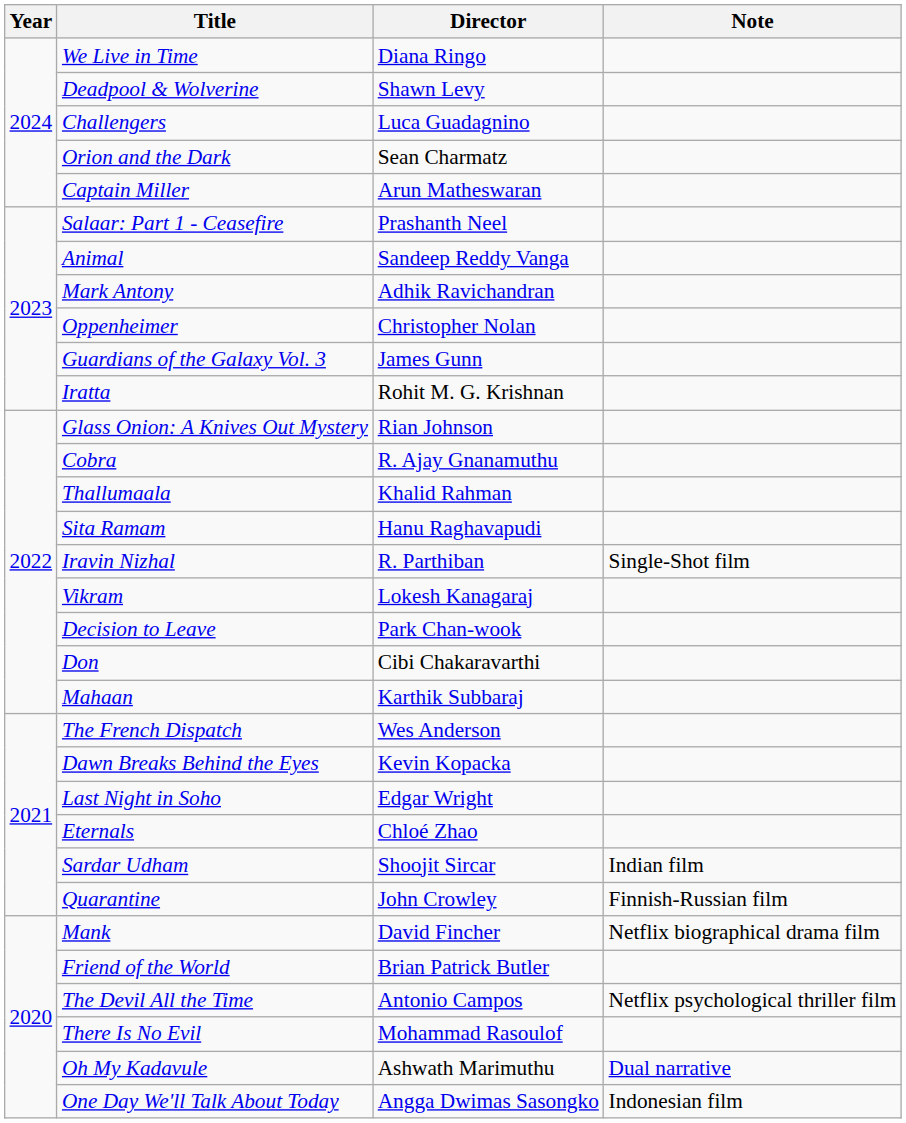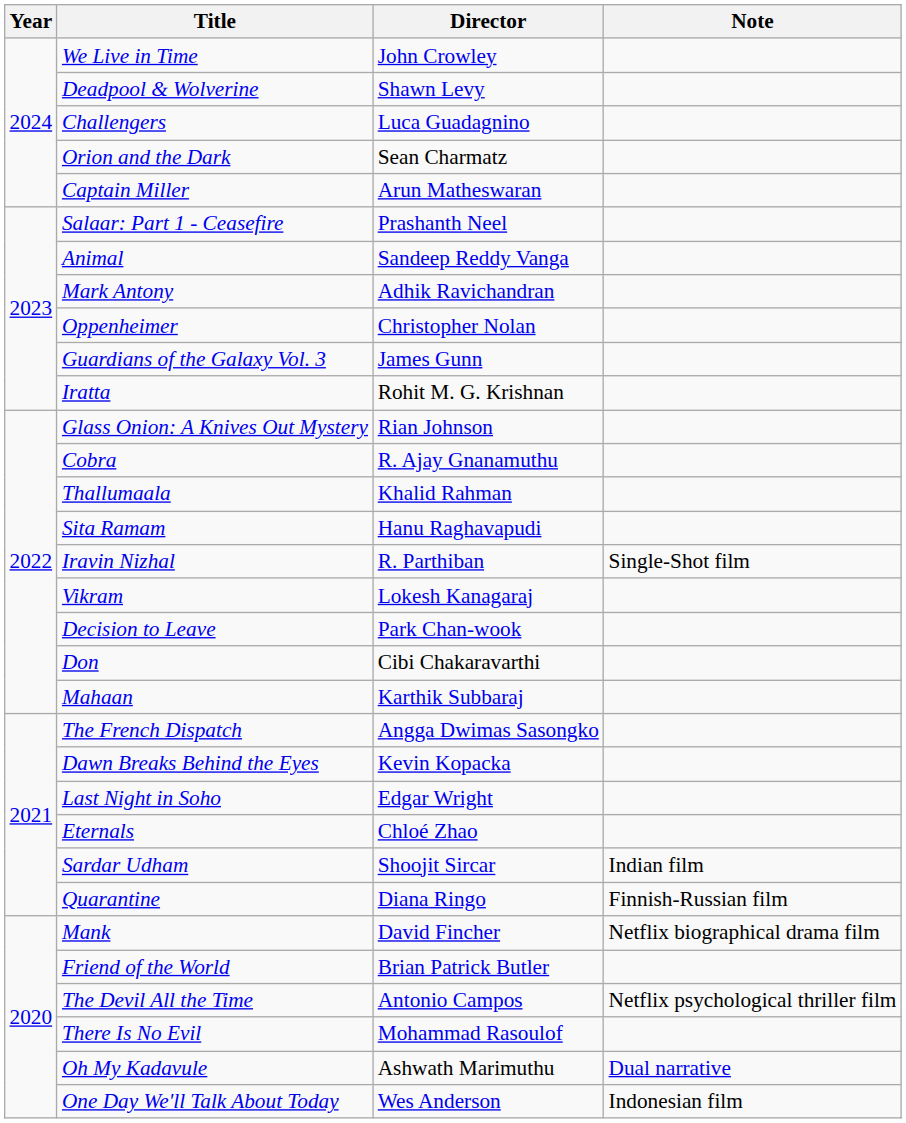We Live in Time | Director: Diana Ringo -> John Crowley
The French Dispatch | Director: Wes Anderson -> Angga Dwimas Sasongko
Quarantine | Director: John Crowley -> Diana Ringo
One Day We'll Talk About Today | Director: Angga Dwimas Sasongko -> Wes Anderson
